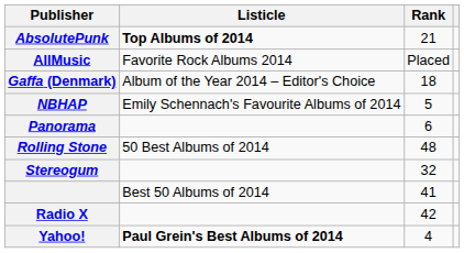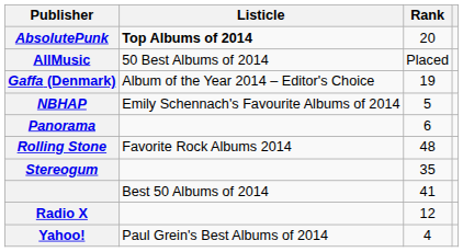AbsolutePunk | Rank: 21 -> 20
AllMusic | Listicle: Favorite Rock Albums 2014 -> 50 Best Albums of 2014
Gaffa (Denmark) | Rank: 18 -> 19
Rolling Stone | Listicle: 50 Best Albums of 2014 -> Favorite Rock Albums 2014
Stereogum | Rank: 32 -> 35
Radio X | Rank: 42 -> 12
Yahoo! | Listicle: bold -> normal
